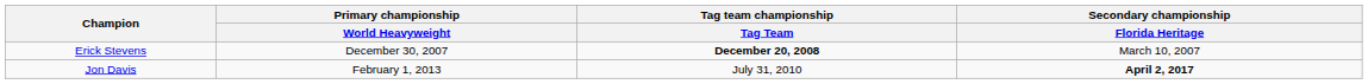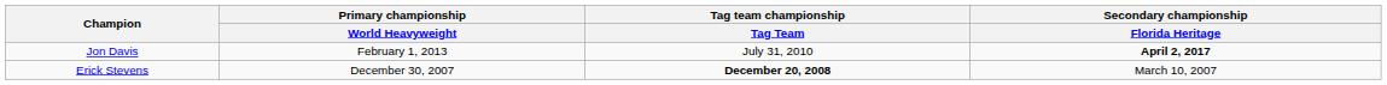rows swapped: Erick Stevens <-> Jon Davis
